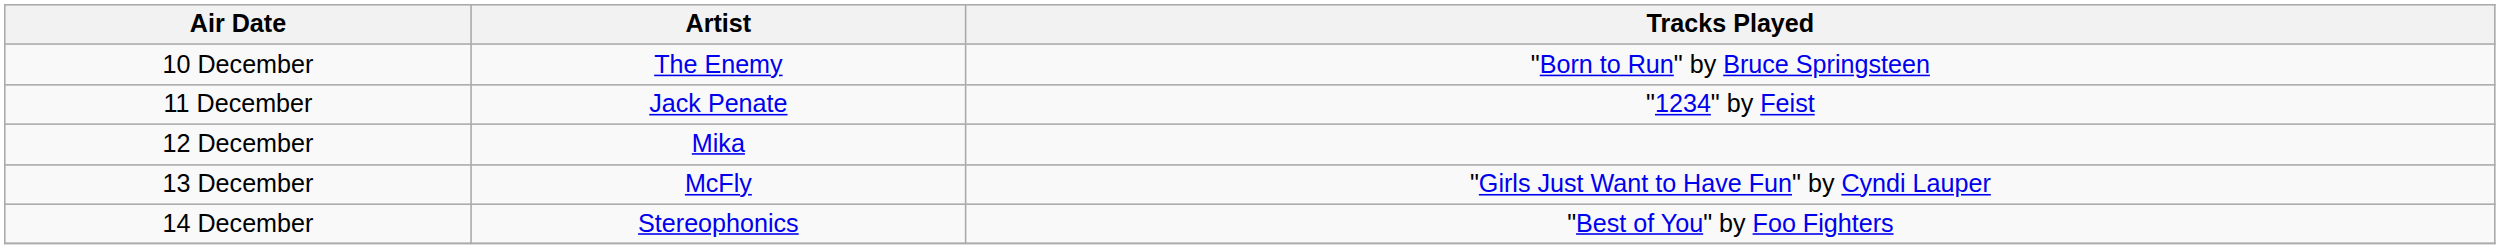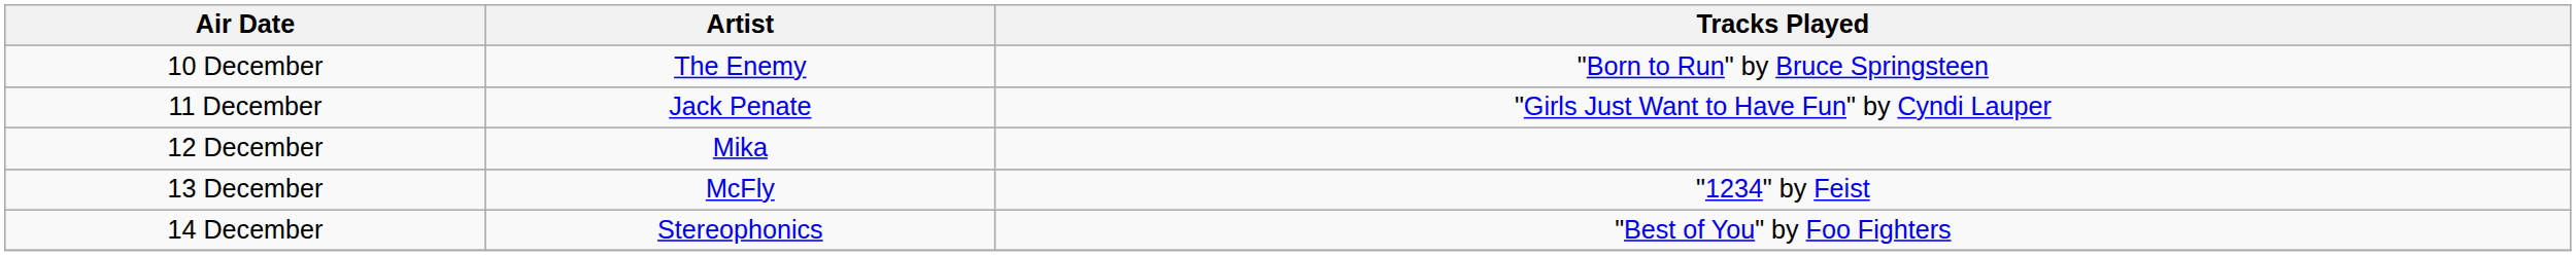11 December | Tracks Played: "1234" by Feist -> "Girls Just Want to Have Fun" by Cyndi Lauper
13 December | Tracks Played: "Girls Just Want to Have Fun" by Cyndi Lauper -> "1234" by Feist
